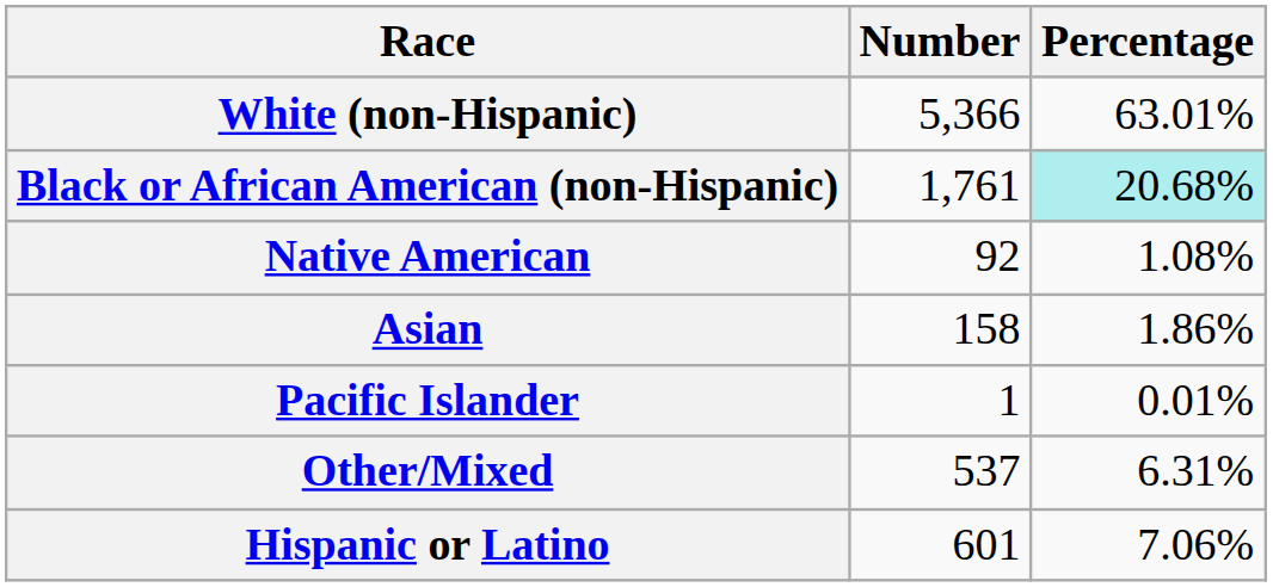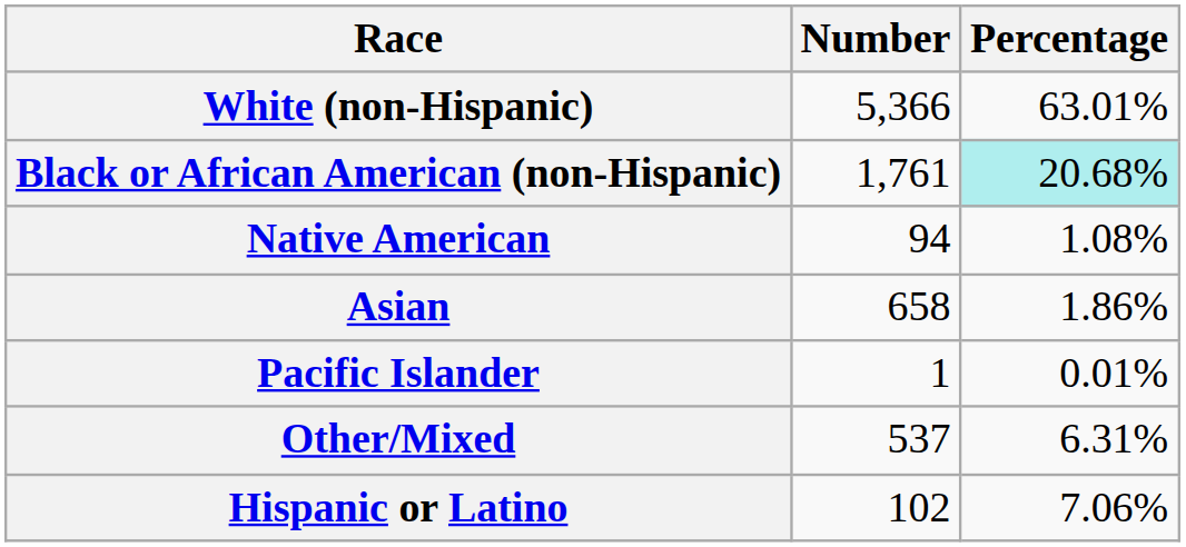Native American | Number: 92 -> 94
Asian | Number: 158 -> 658
Hispanic or Latino | Number: 601 -> 102
